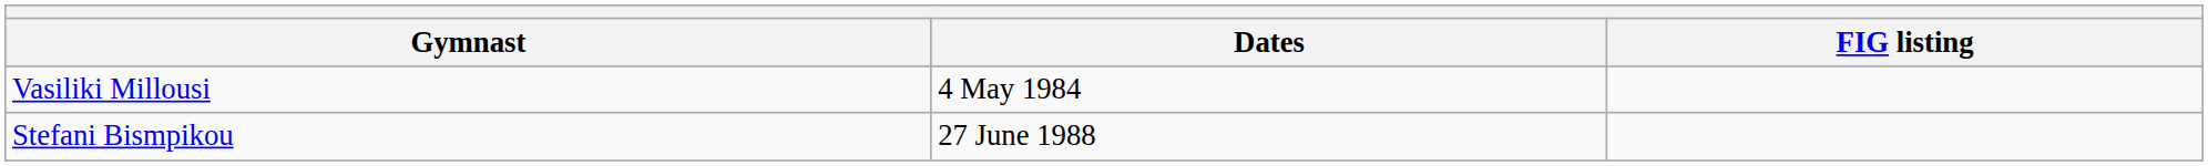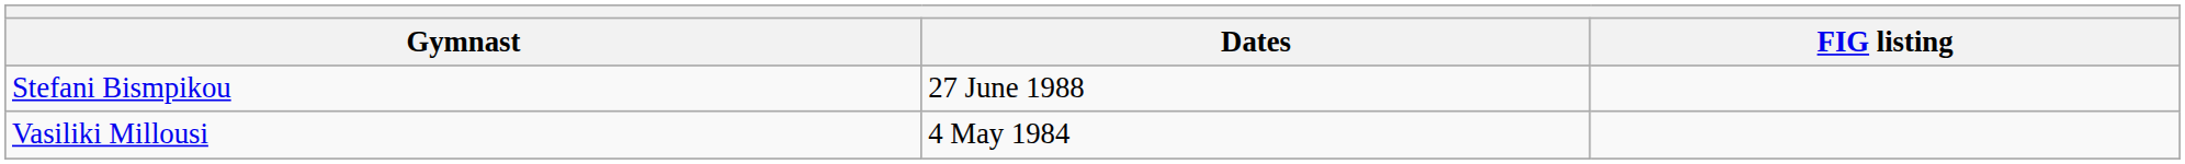rows swapped: Stefani Bismpikou <-> Vasiliki Millousi
